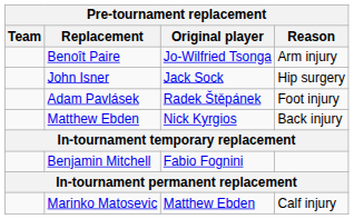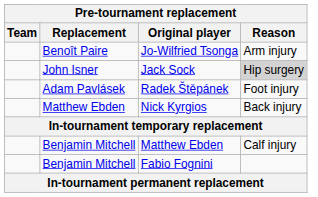John Isner | Reason: no background -> lightgrey background
+ row: Benjamin Mitchell | Matthew Ebden | Calf injury
- row: Marinko Matosevic | Matthew Ebden | Calf injury
